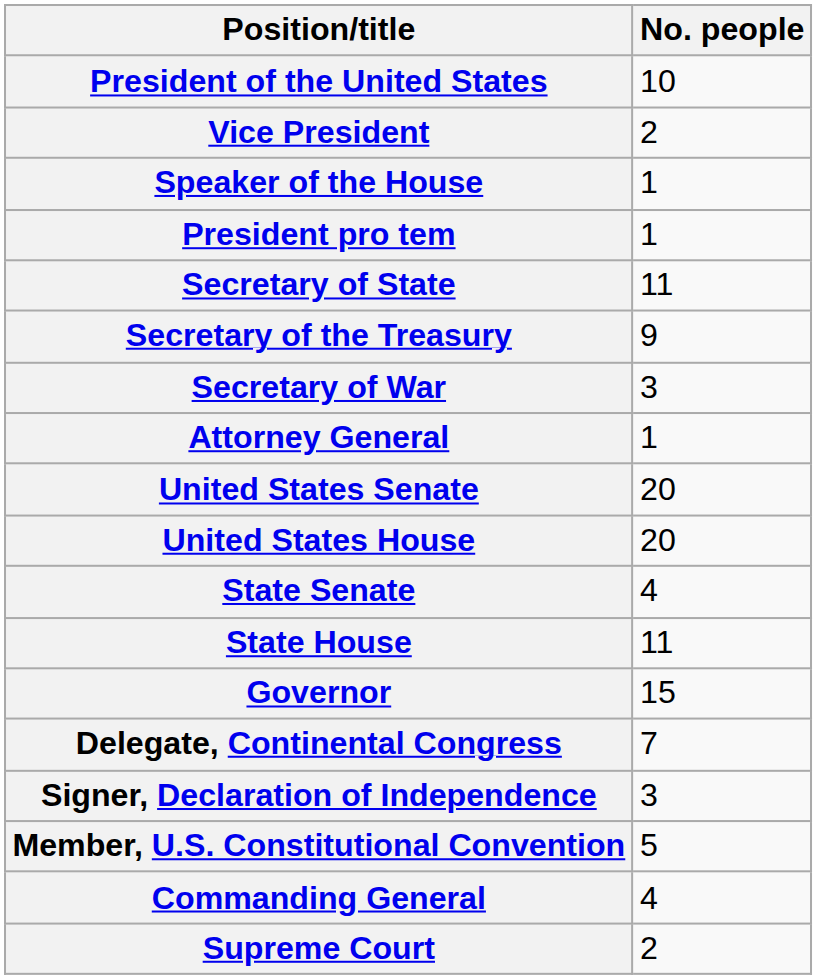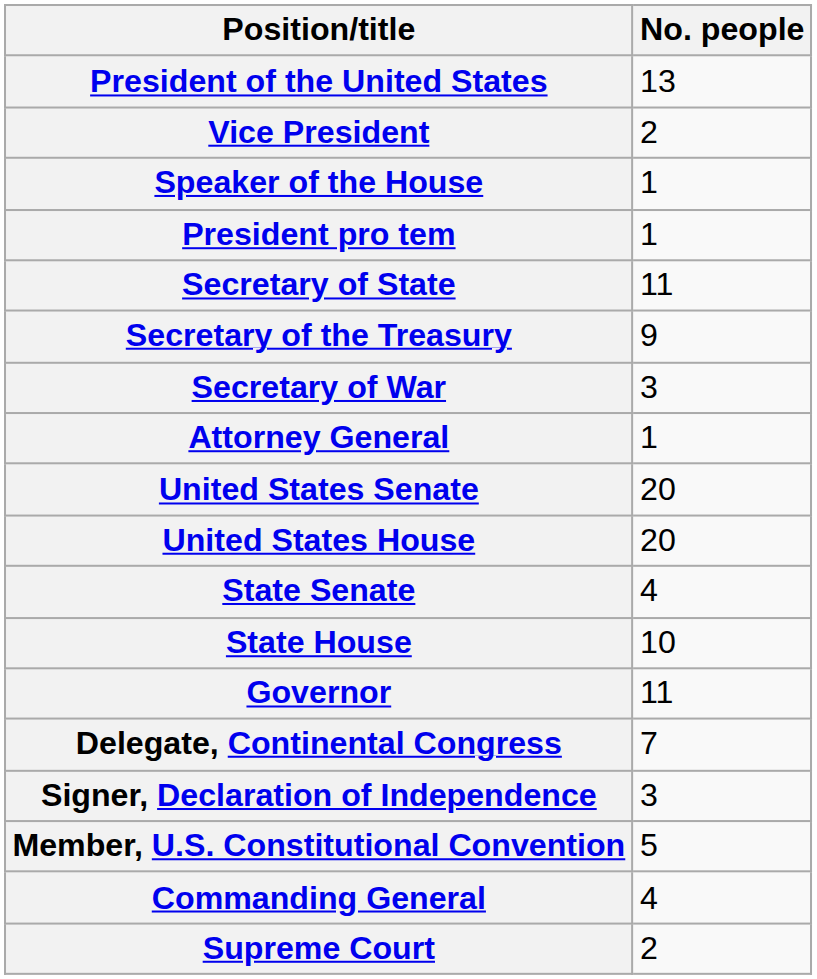President of the United States | No. people: 10 -> 13
State House | No. people: 11 -> 10
Governor | No. people: 15 -> 11
